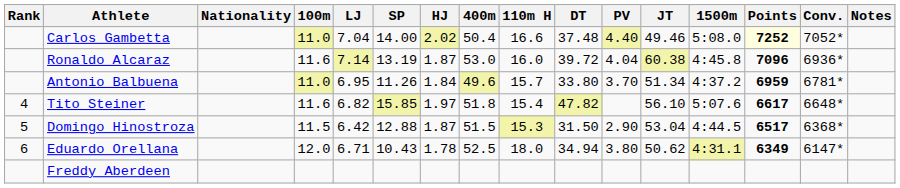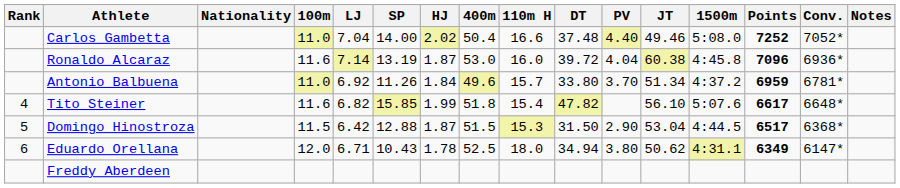Carlos Gambetta | Points: lightyellow background -> no background
Antonio Balbuena | LJ: 6.95 -> 6.92
Tito Steiner | HJ: 1.97 -> 1.99
